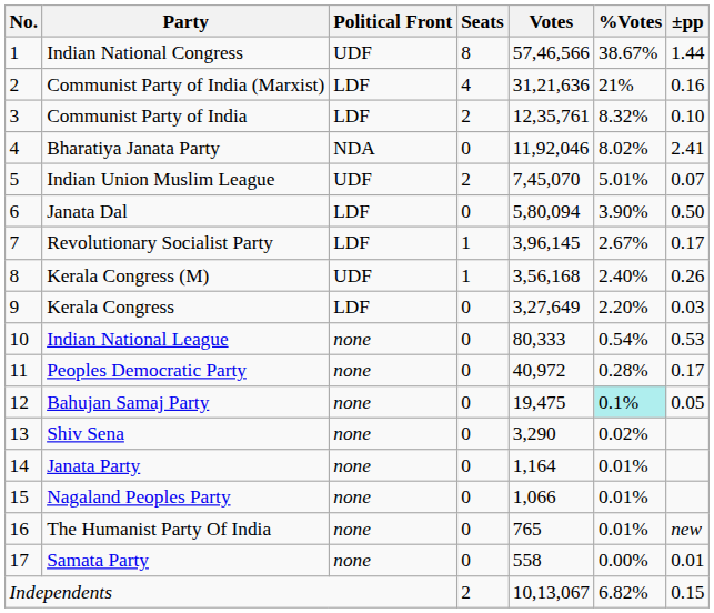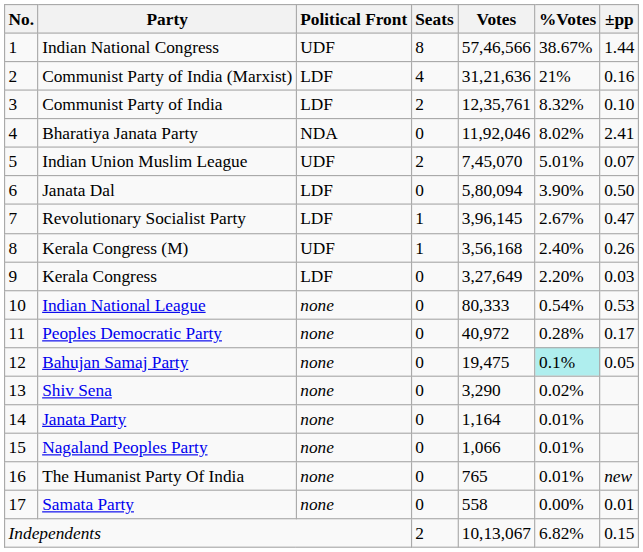Revolutionary Socialist Party | ±pp: 0.17 -> 0.47
